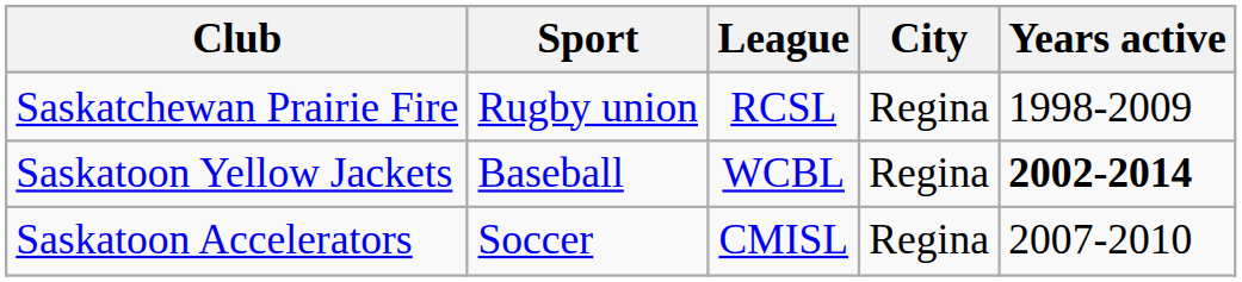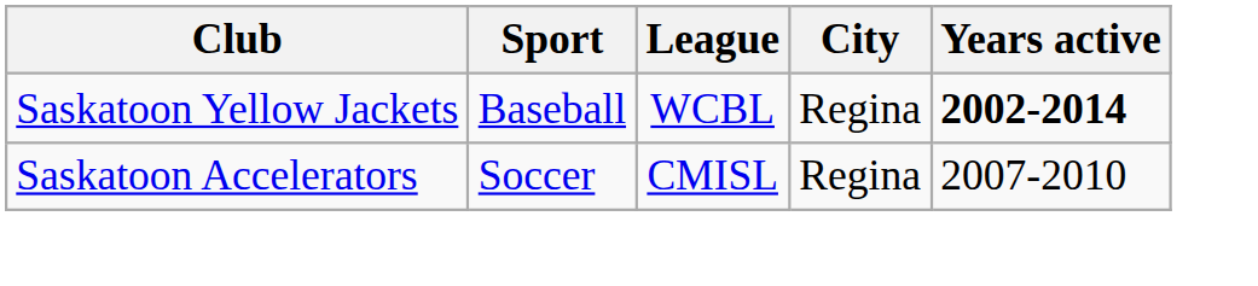- row: Saskatchewan Prairie Fire | Rugby union | RCSL | Regina | 1998-2009
